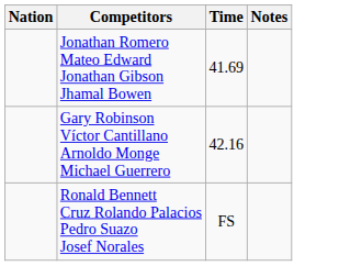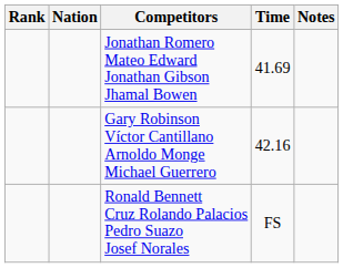+ column: Rank
